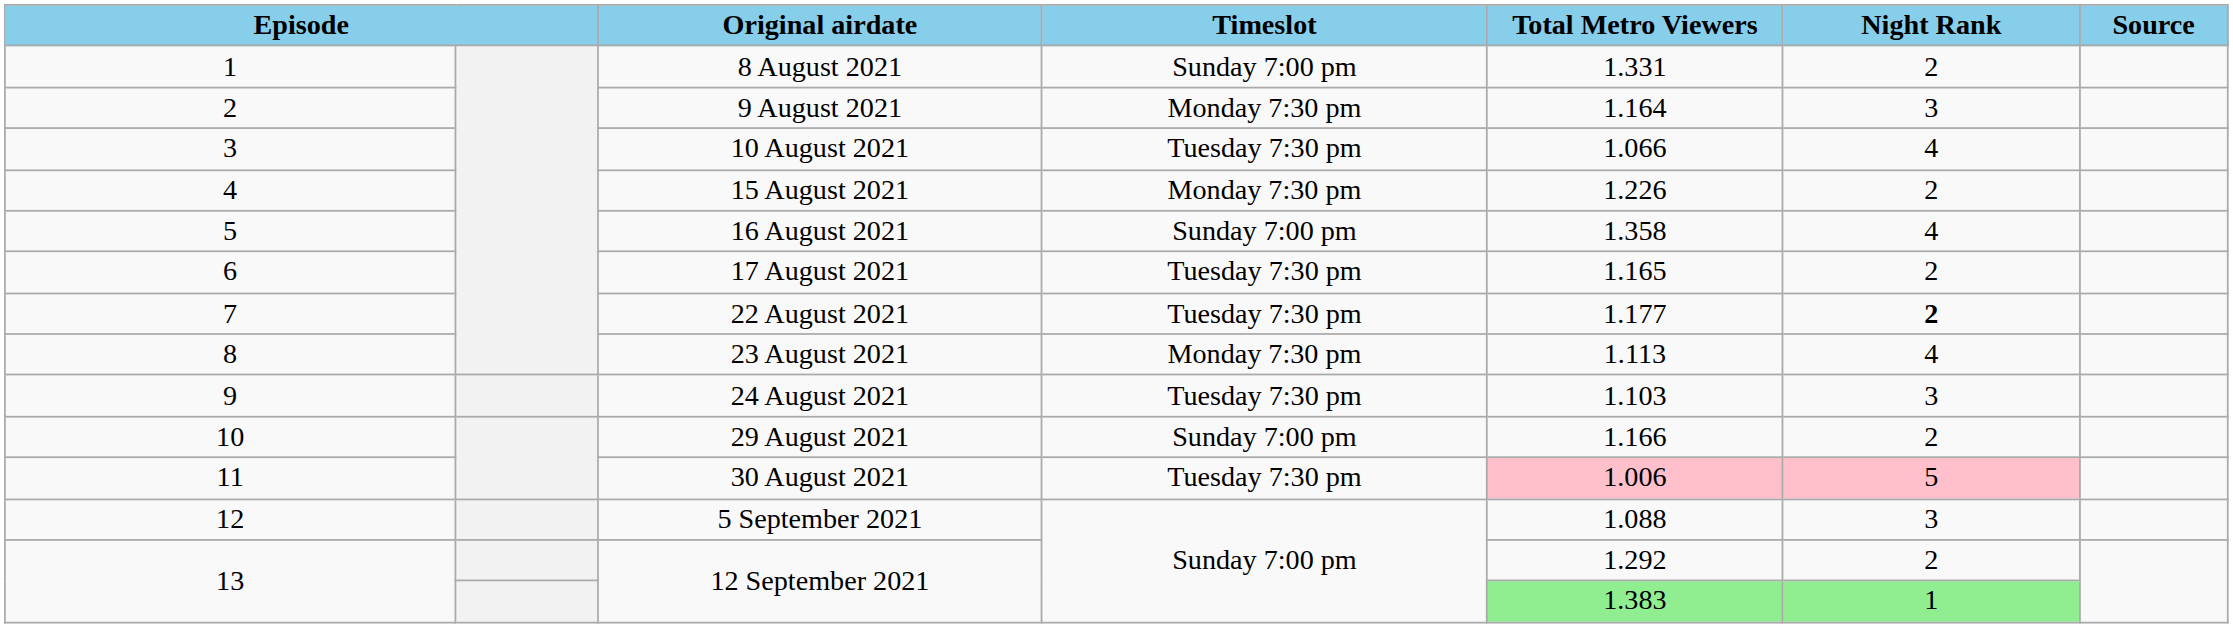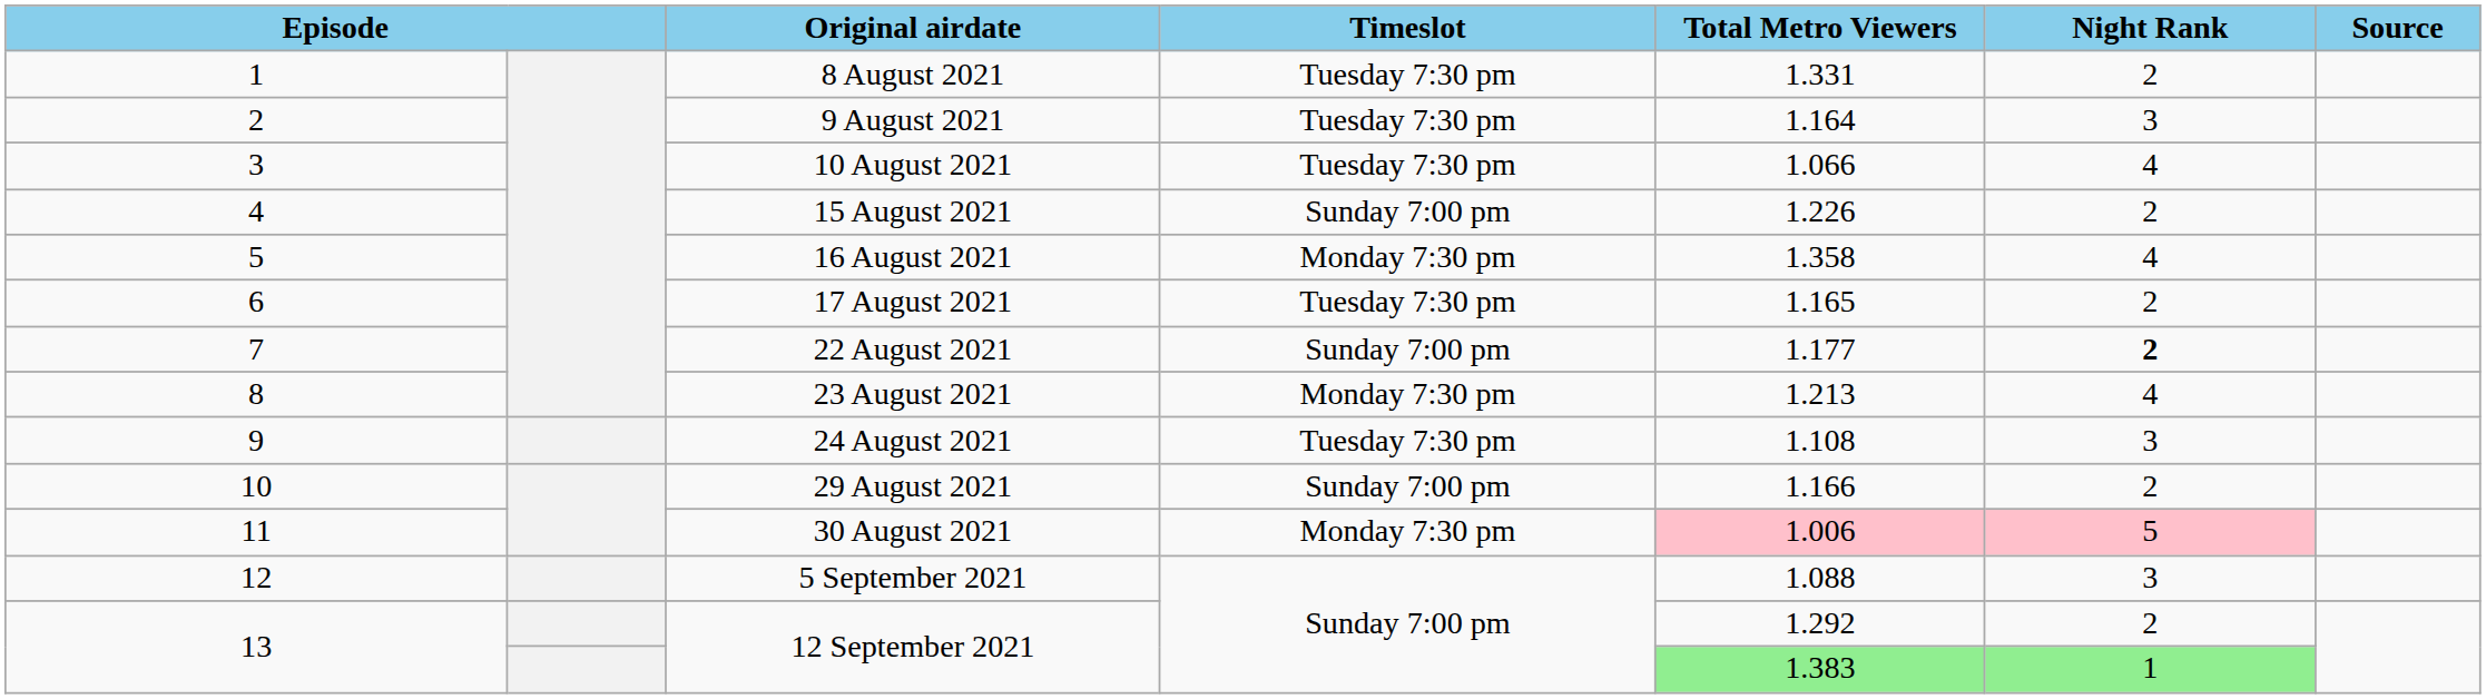8 August 2021 | Timeslot: Sunday 7:00 pm -> Tuesday 7:30 pm
9 August 2021 | Timeslot: Monday 7:30 pm -> Tuesday 7:30 pm
15 August 2021 | Timeslot: Monday 7:30 pm -> Sunday 7:00 pm
16 August 2021 | Timeslot: Sunday 7:00 pm -> Monday 7:30 pm
22 August 2021 | Timeslot: Tuesday 7:30 pm -> Sunday 7:00 pm
23 August 2021 | Total Metro Viewers: 1.113 -> 1.213
24 August 2021 | Total Metro Viewers: 1.103 -> 1.108
30 August 2021 | Timeslot: Tuesday 7:30 pm -> Monday 7:30 pm
